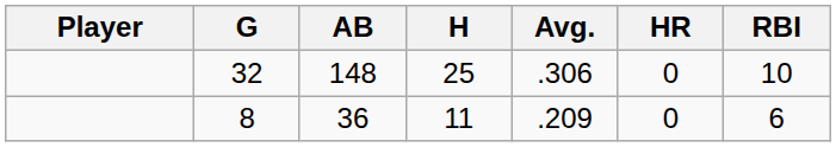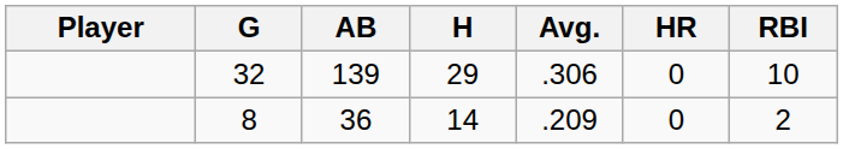32 | AB: 148 -> 139
32 | H: 25 -> 29
8 | H: 11 -> 14
8 | RBI: 6 -> 2
